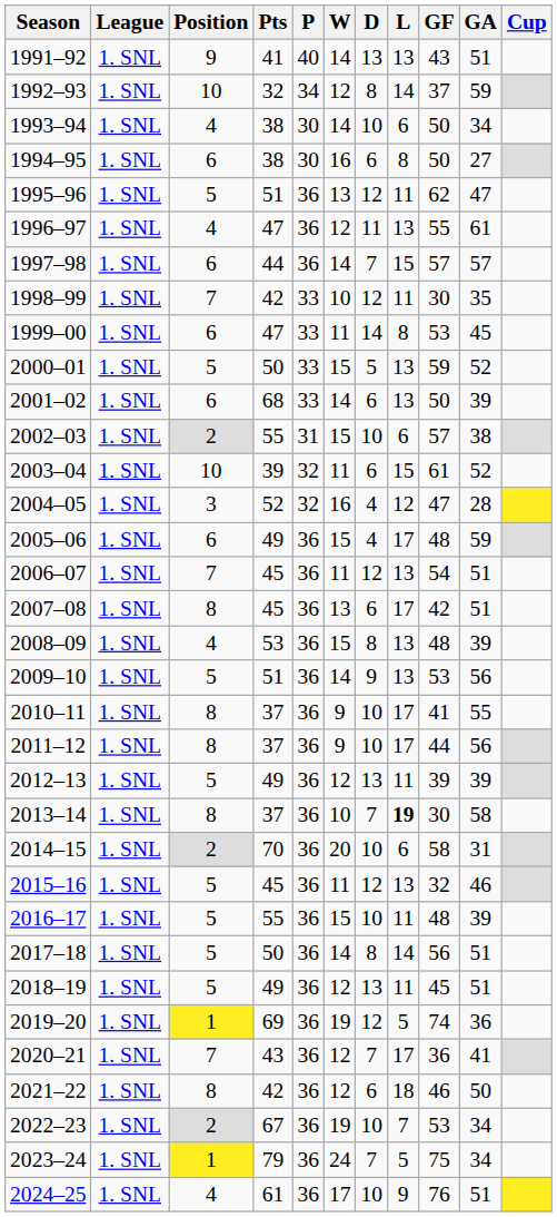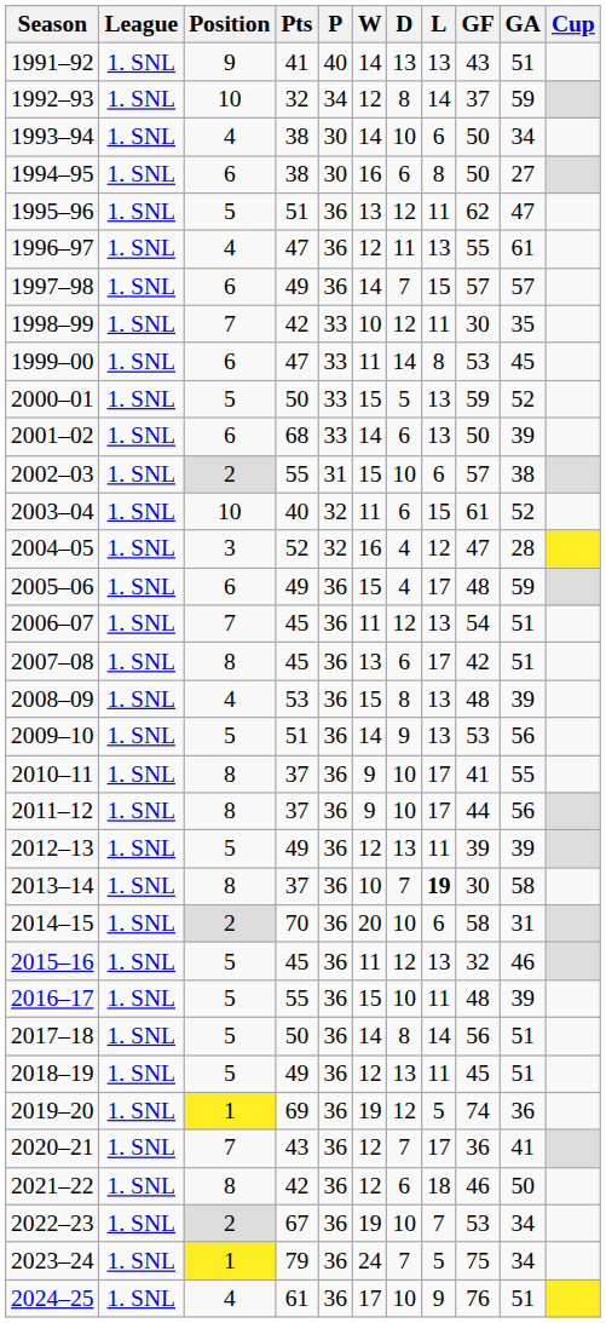1997–98 | Pts: 44 -> 49
2003–04 | Pts: 39 -> 40
